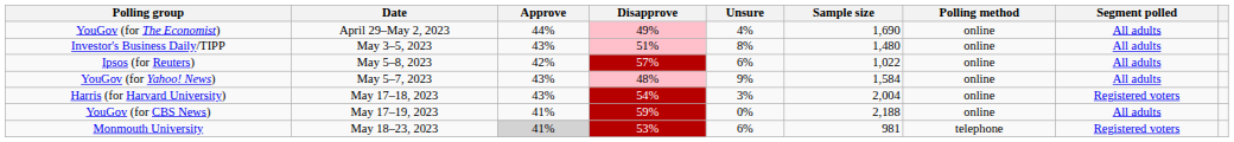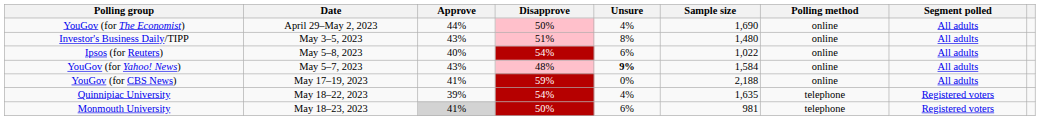YouGov (for The Economist) | Disapprove: 49% -> 50%
Ipsos (for Reuters) | Approve: 42% -> 40%
Ipsos (for Reuters) | Disapprove: 57% -> 54%
YouGov (for Yahoo! News) | Unsure: normal -> bold
- row: Harris (for Harvard University) | May 17–18, 2023 | 43% | 54% | 3% | 2,004 | online | Registered voters
+ row: Quinnipiac University | May 18–22, 2023 | 39% | 54% | 4% | 1,635 | telephone | Registered voters
Monmouth University | Disapprove: 53% -> 50%
